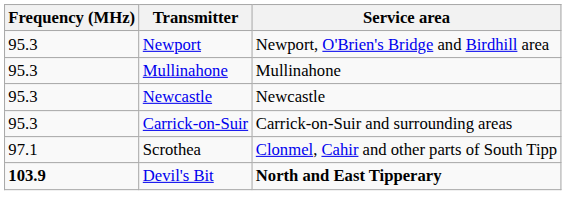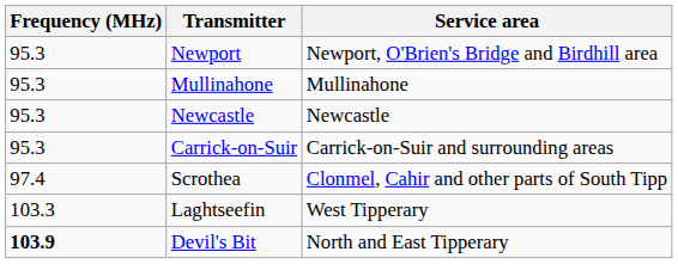Scrothea | Frequency (MHz): 97.1 -> 97.4
+ row: 103.3 | Laghtseefin | West Tipperary
Devil's Bit | Service area: bold -> normal
